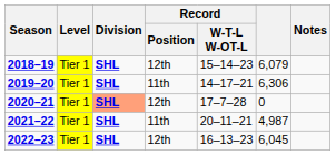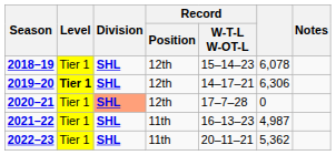2018–19 | column 6: 6,079 -> 6,078
2019–20 | Level: normal -> bold
2019–20 | Record / Position: 11th -> 12th
2021–22 | Record / W-T-L W-OT-L: 20–11–21 -> 16–13–23
2022–23 | Record / Position: 12th -> 11th
2022–23 | Record / W-T-L W-OT-L: 16–13–23 -> 20–11–21
2022–23 | column 6: 6,045 -> 5,362
